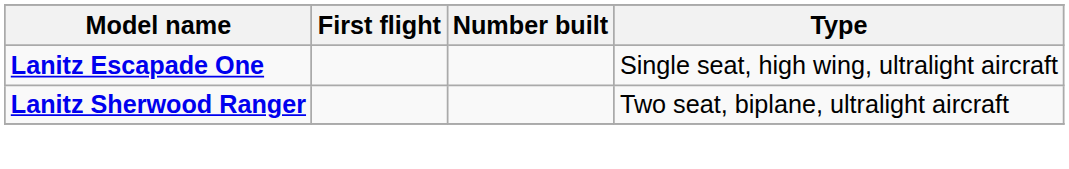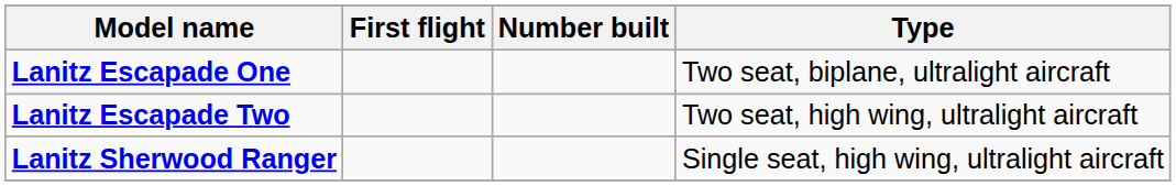Lanitz Escapade One | Type: Single seat, high wing, ultralight aircraft -> Two seat, biplane, ultralight aircraft
+ row: Lanitz Escapade Two | Two seat, high wing, ultralight aircraft
Lanitz Sherwood Ranger | Type: Two seat, biplane, ultralight aircraft -> Single seat, high wing, ultralight aircraft
